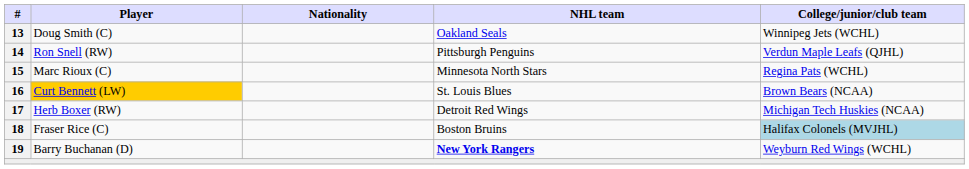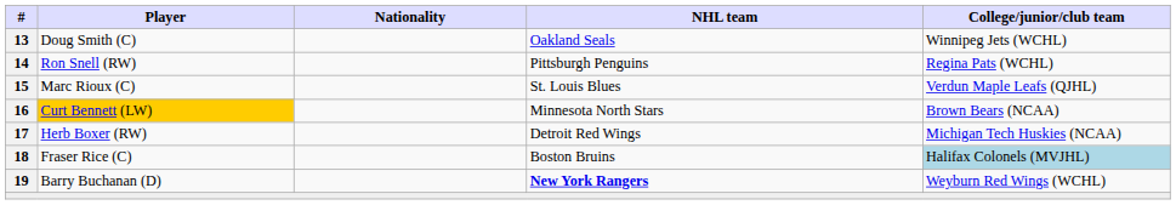Ron Snell (RW) | College/junior/club team: Verdun Maple Leafs (QJHL) -> Regina Pats (WCHL)
Marc Rioux (C) | NHL team: Minnesota North Stars -> St. Louis Blues
Marc Rioux (C) | College/junior/club team: Regina Pats (WCHL) -> Verdun Maple Leafs (QJHL)
Curt Bennett (LW) | NHL team: St. Louis Blues -> Minnesota North Stars
